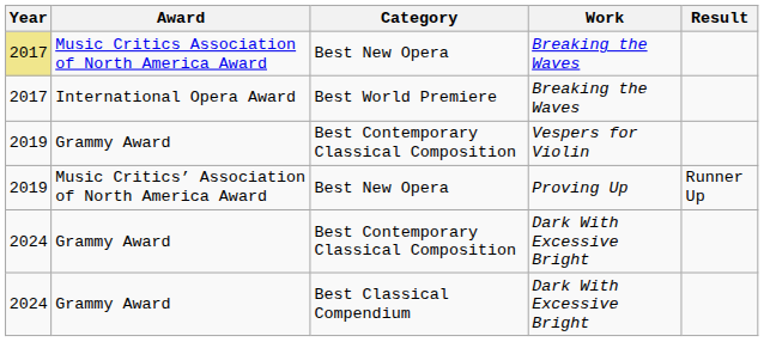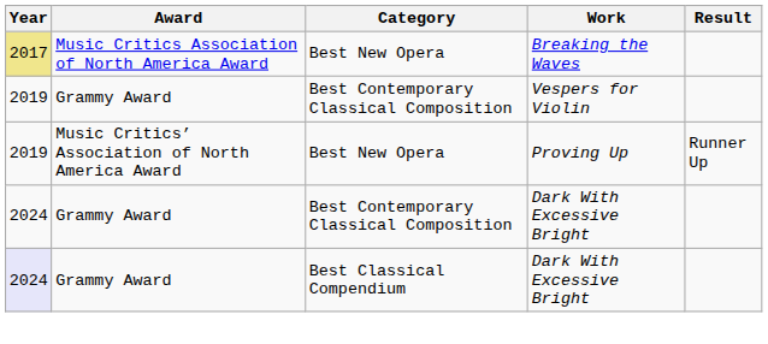- row: 2017 | International Opera Award | Best World Premiere | Breaking the Waves
Grammy Award / Best Classical Compendium | Year: no background -> lavender background
